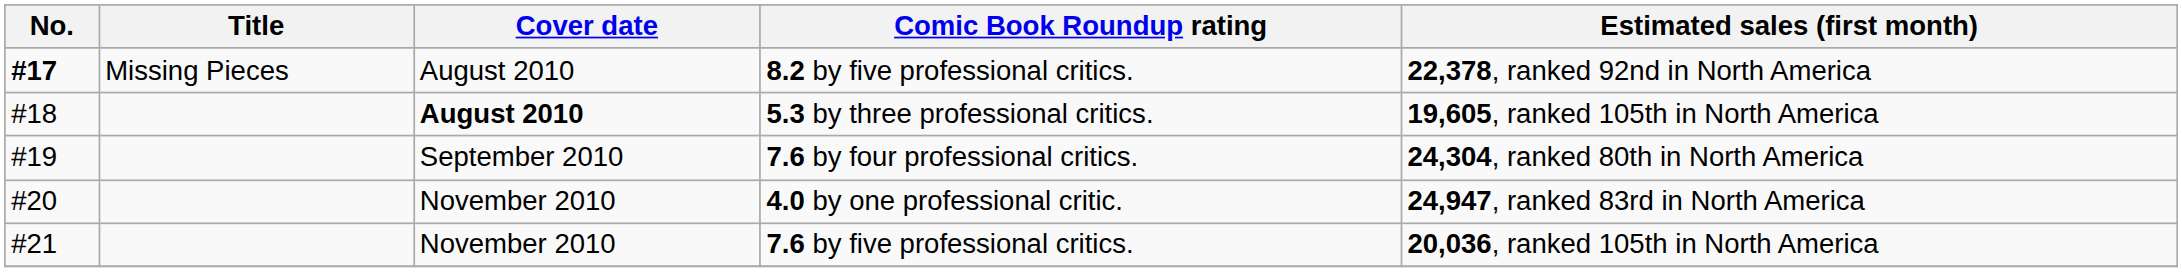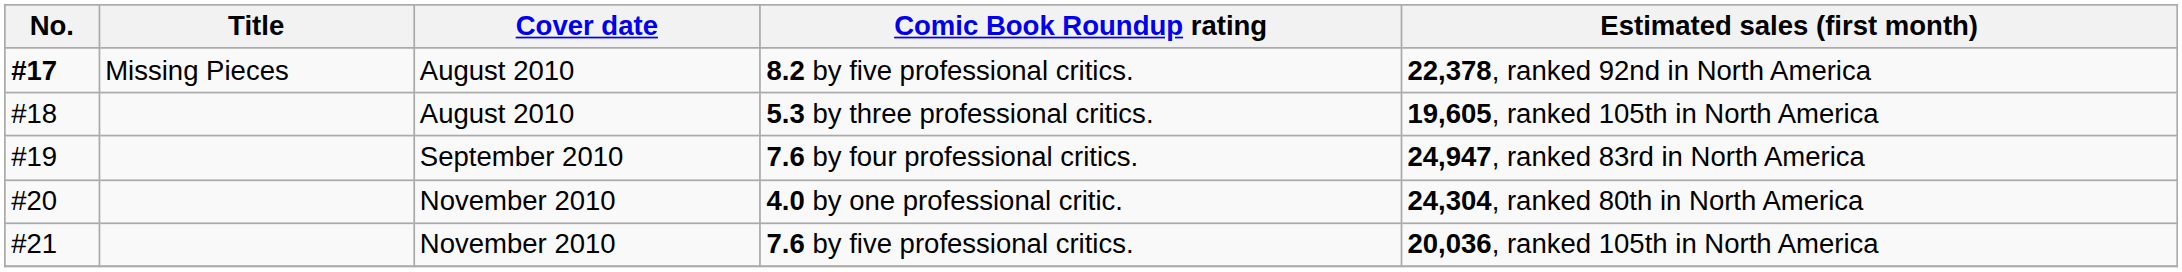5.3 by three professional critics. | Cover date: bold -> normal
7.6 by four professional critics. | Estimated sales (first month): 24,304, ranked 80th in North America -> 24,947, ranked 83rd in North America
4.0 by one professional critic. | Estimated sales (first month): 24,947, ranked 83rd in North America -> 24,304, ranked 80th in North America
